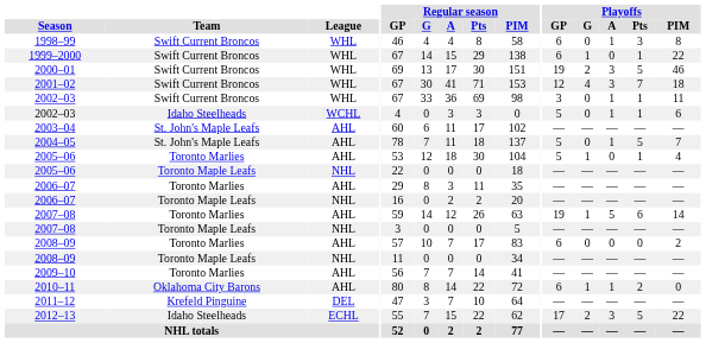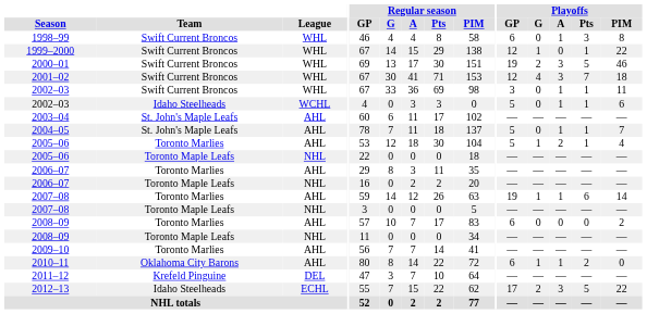1999–2000 | Playoffs / GP: 6 -> 12
2004–05 | Playoffs / Pts: 5 -> 1
2005–06 / Toronto Marlies | Playoffs / A: 0 -> 2
2007–08 / Toronto Marlies | Playoffs / A: 5 -> 1
